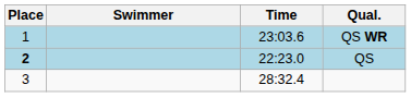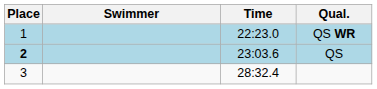QS WR | Time: 23:03.6 -> 22:23.0
QS | Time: 22:23.0 -> 23:03.6
